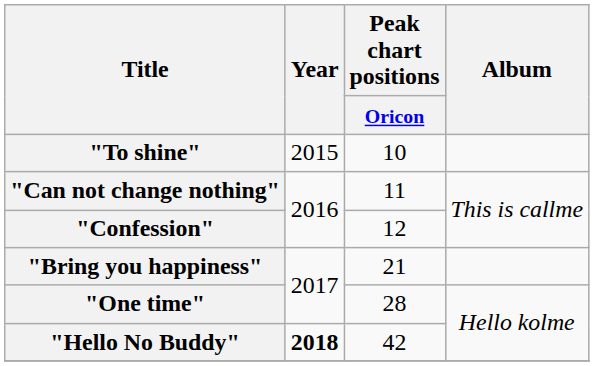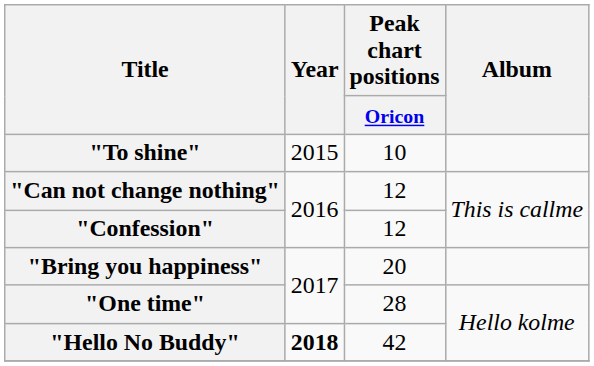"Can not change nothing" | Peak chart positions / Oricon: 11 -> 12
"Bring you happiness" | Peak chart positions / Oricon: 21 -> 20
